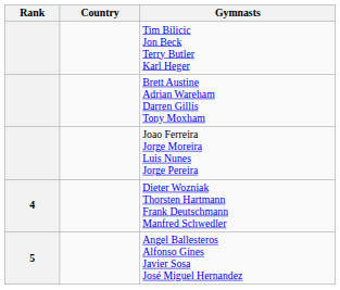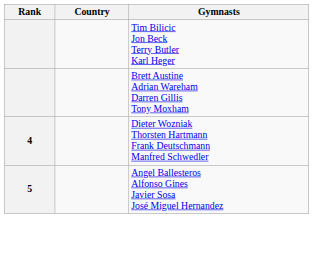- row: Joao Ferreira Jorge Moreira Luis Nunes Jorge Pereira
